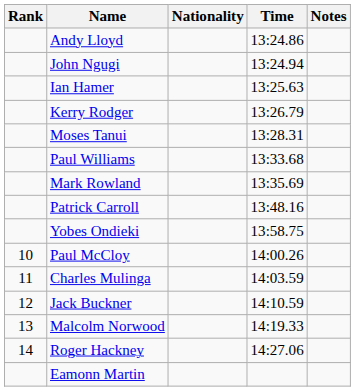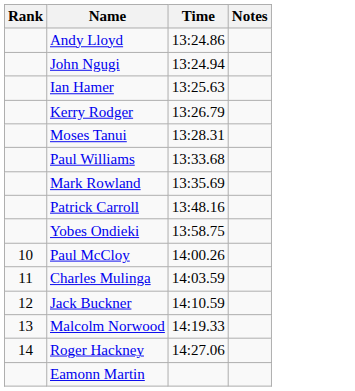- column: Nationality
